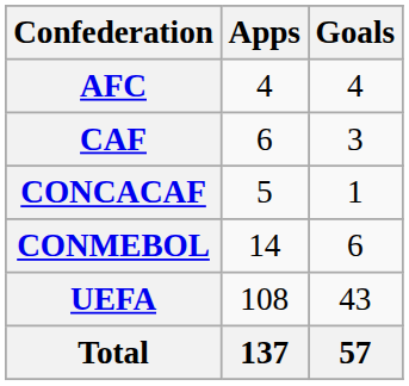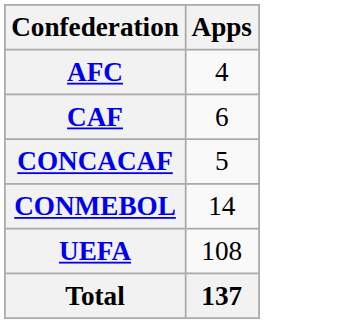- column: Goals | 4 | 3 | 1 | 6 | 43 | 57
